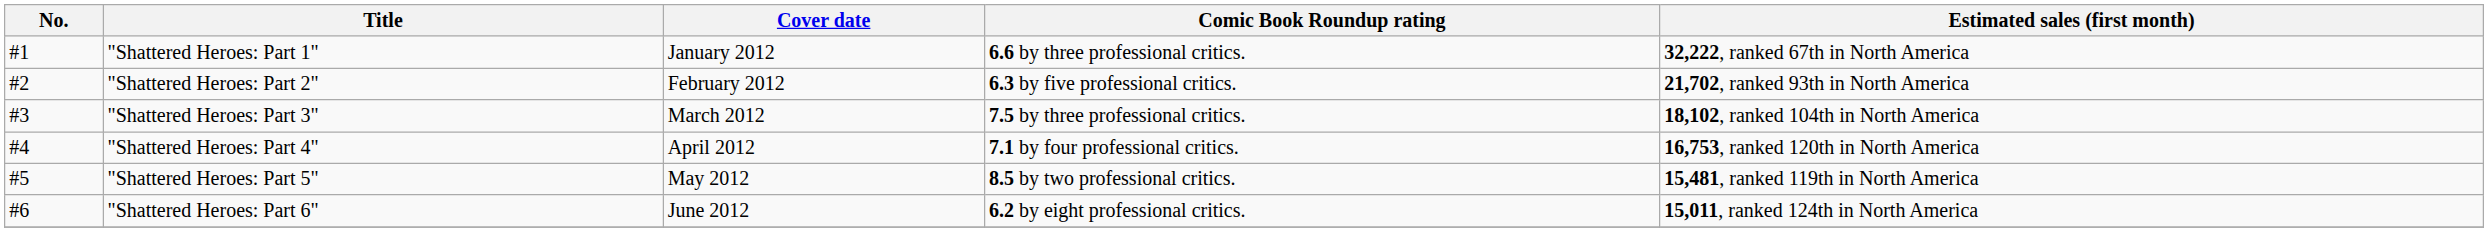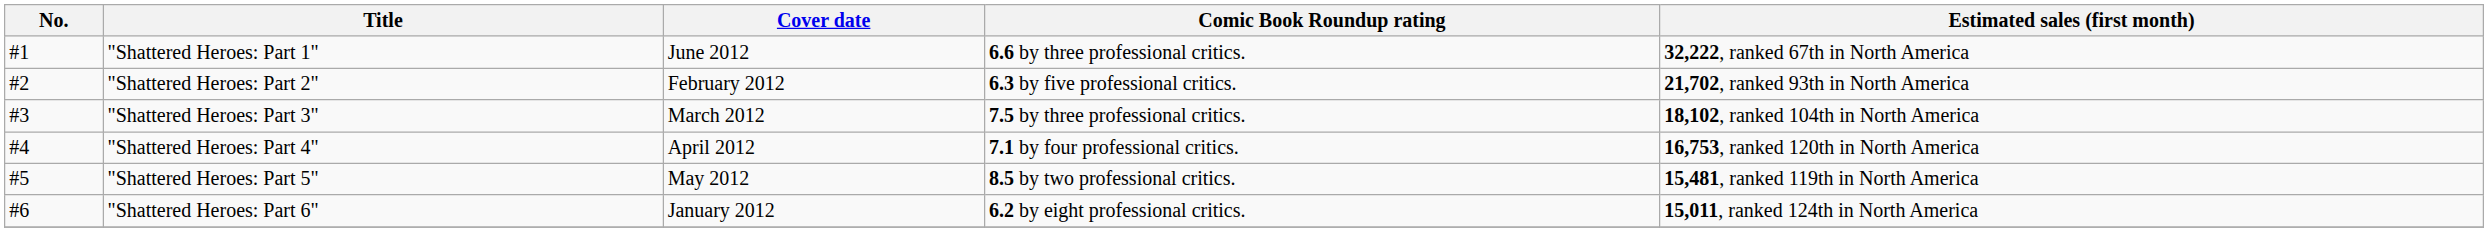"Shattered Heroes: Part 1" | Cover date: January 2012 -> June 2012
"Shattered Heroes: Part 6" | Cover date: June 2012 -> January 2012
